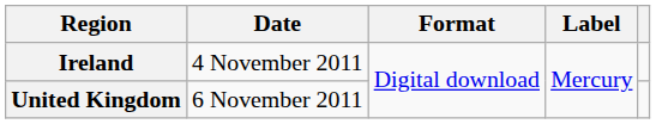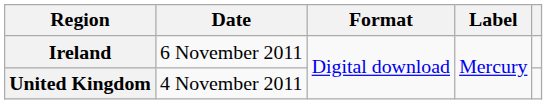Ireland | Date: 4 November 2011 -> 6 November 2011
United Kingdom | Date: 6 November 2011 -> 4 November 2011
